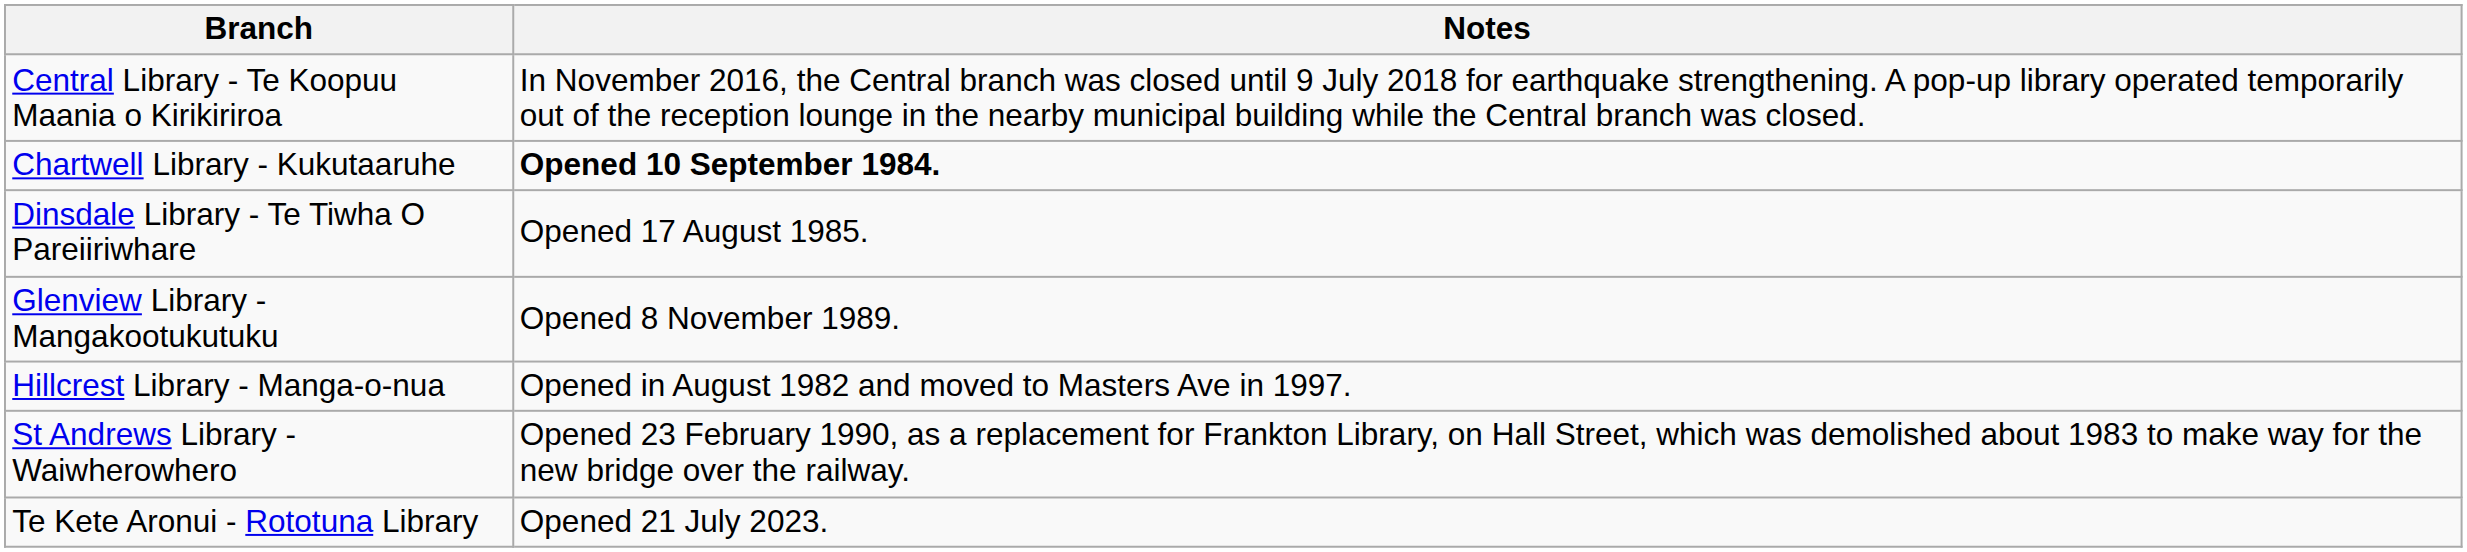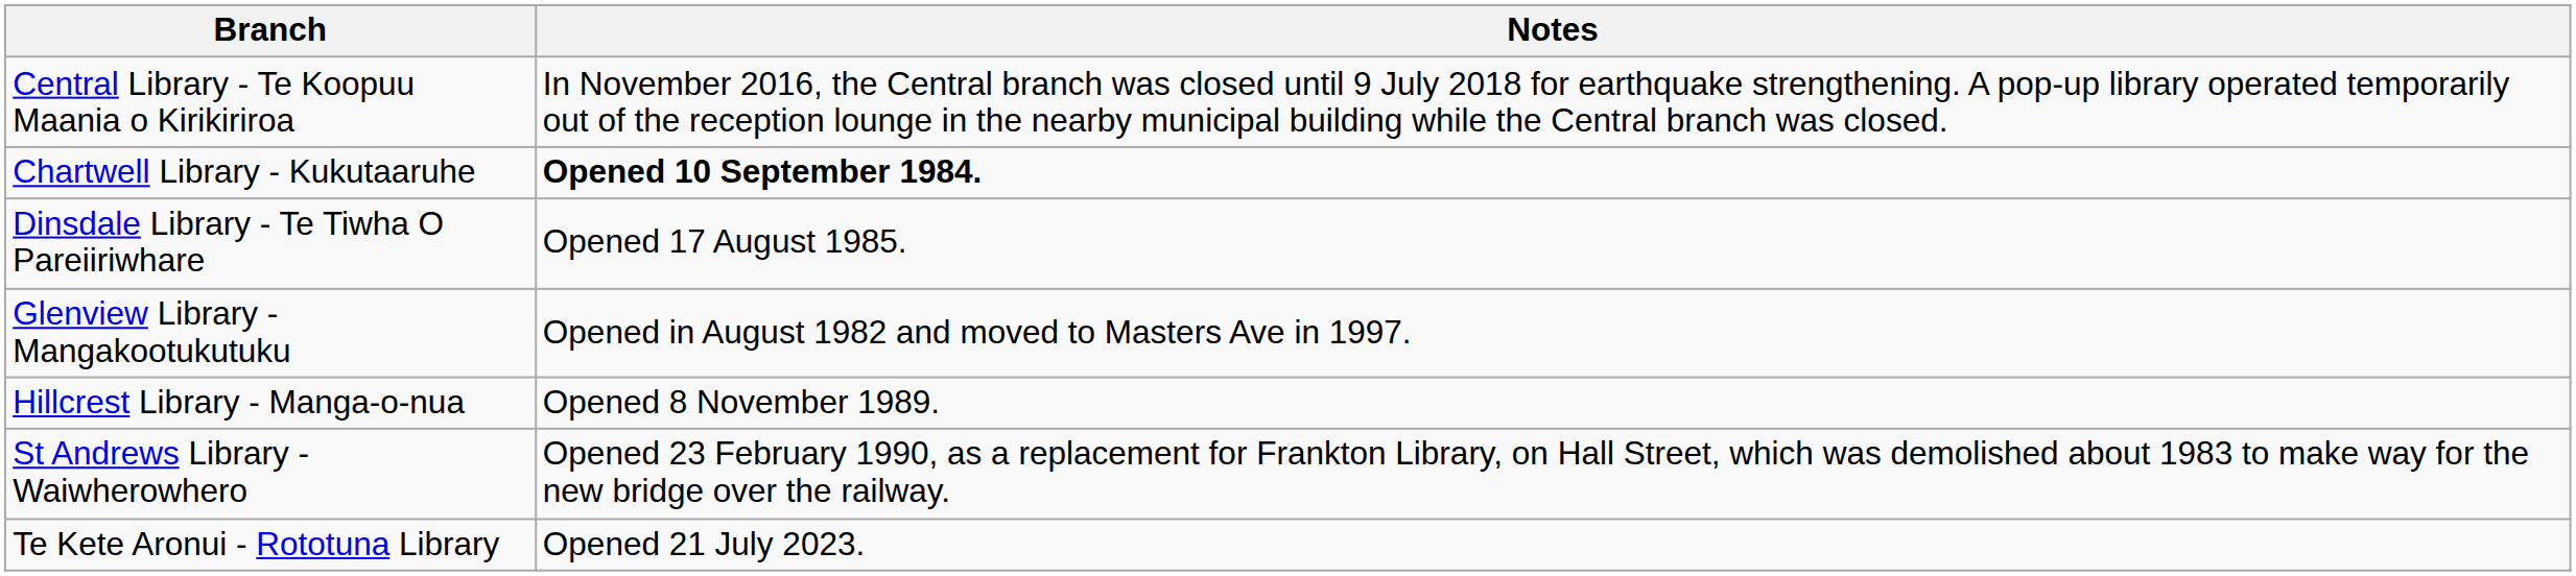Glenview Library - Mangakootukutuku | Notes: Opened 8 November 1989. -> Opened in August 1982 and moved to Masters Ave in 1997.
Hillcrest Library - Manga-o-nua | Notes: Opened in August 1982 and moved to Masters Ave in 1997. -> Opened 8 November 1989.
